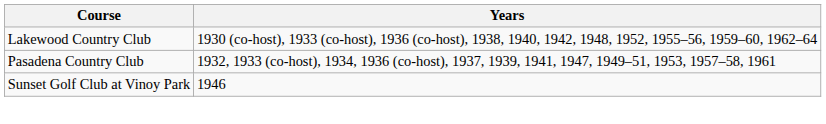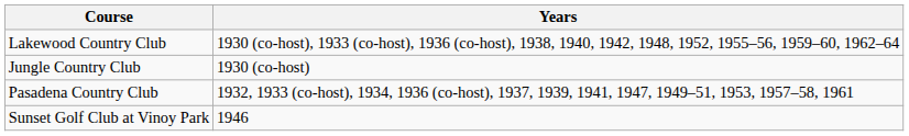+ row: Jungle Country Club | 1930 (co-host)
